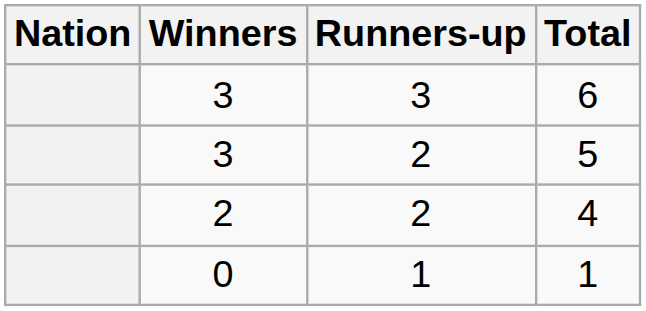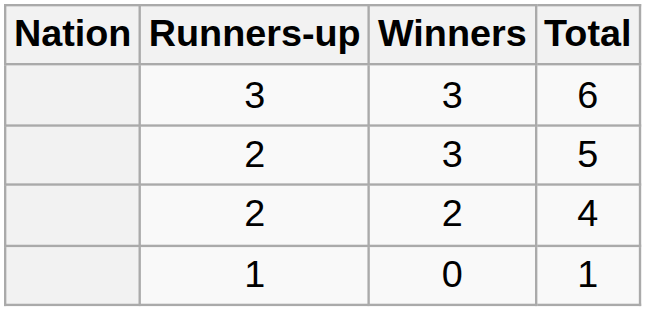columns swapped: Winners <-> Runners-up
